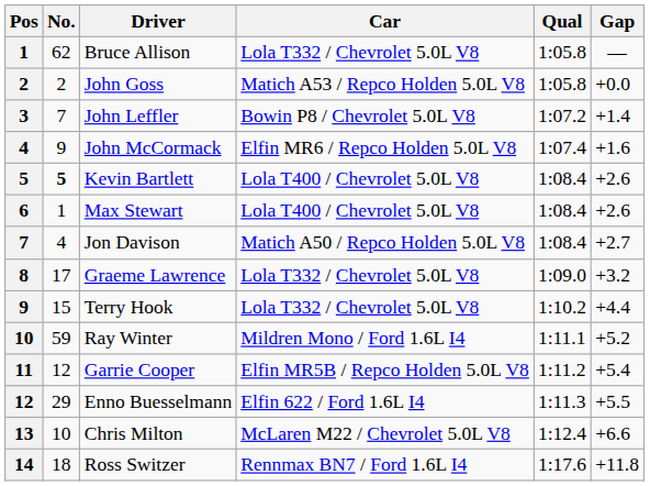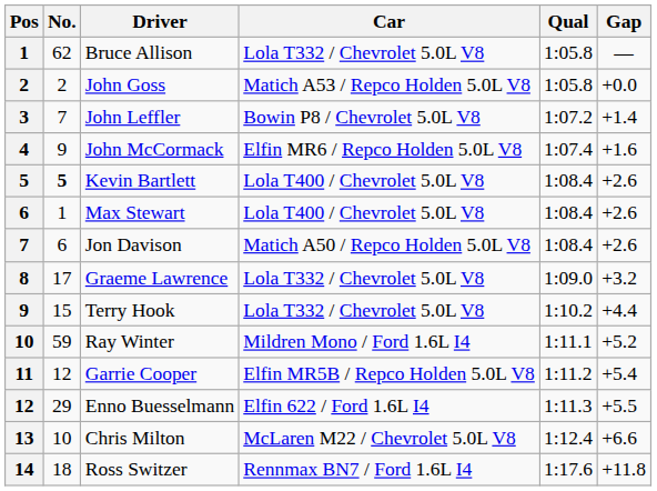Jon Davison | No.: 4 -> 6
Jon Davison | Gap: +2.7 -> +2.6
